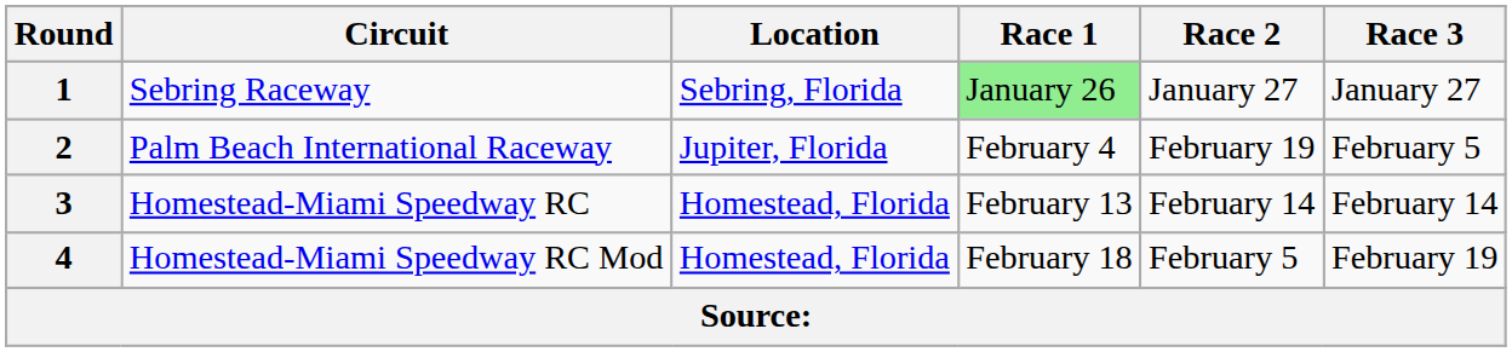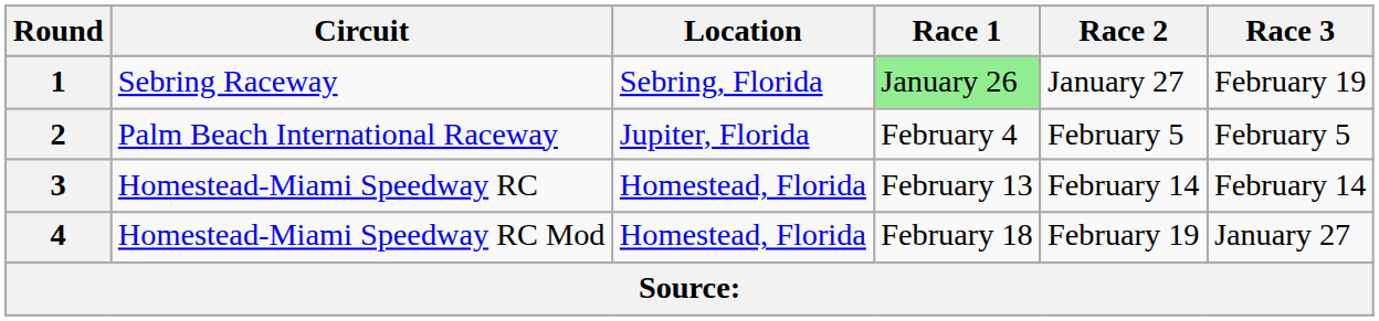1 | Race 3: January 27 -> February 19
2 | Race 2: February 19 -> February 5
4 | Race 2: February 5 -> February 19
4 | Race 3: February 19 -> January 27
